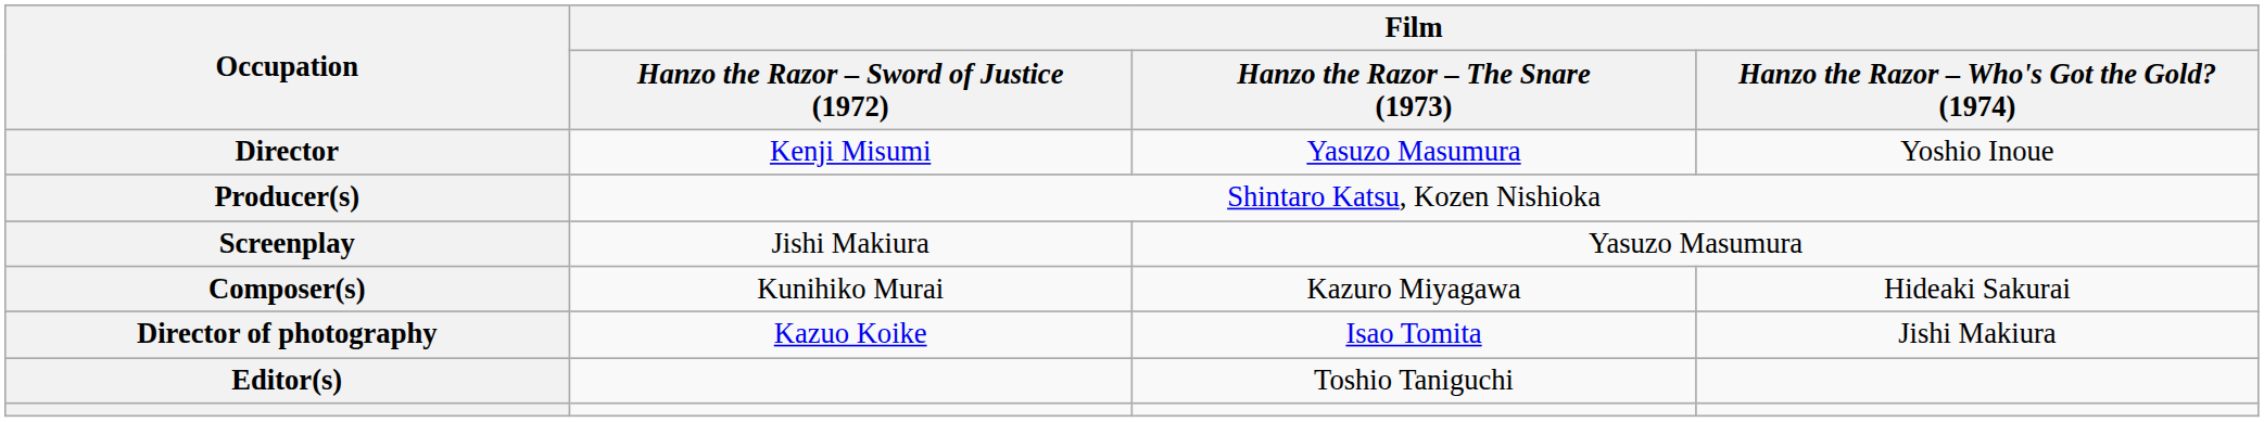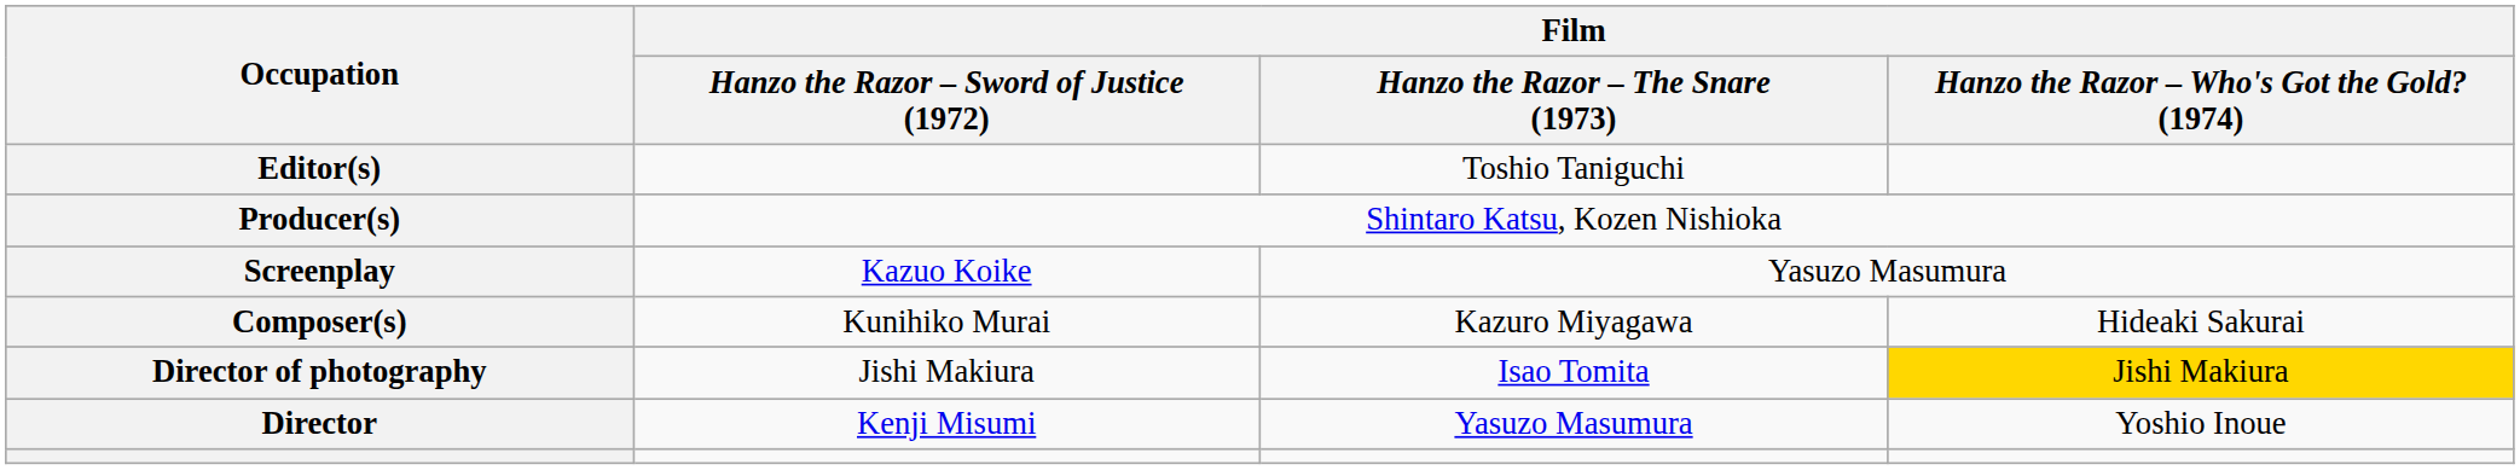rows swapped: Director <-> Editor(s)
Screenplay | Film / Hanzo the Razor – Sword of Justice (1972): Jishi Makiura -> Kazuo Koike
Director of photography | Film / Hanzo the Razor – Sword of Justice (1972): Kazuo Koike -> Jishi Makiura
Director of photography | Film / Hanzo the Razor – Who's Got the Gold? (1974): no background -> gold background
